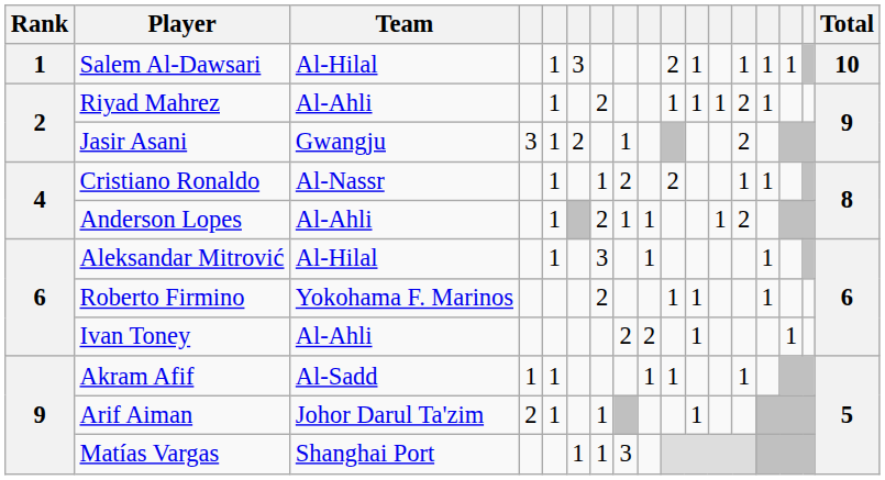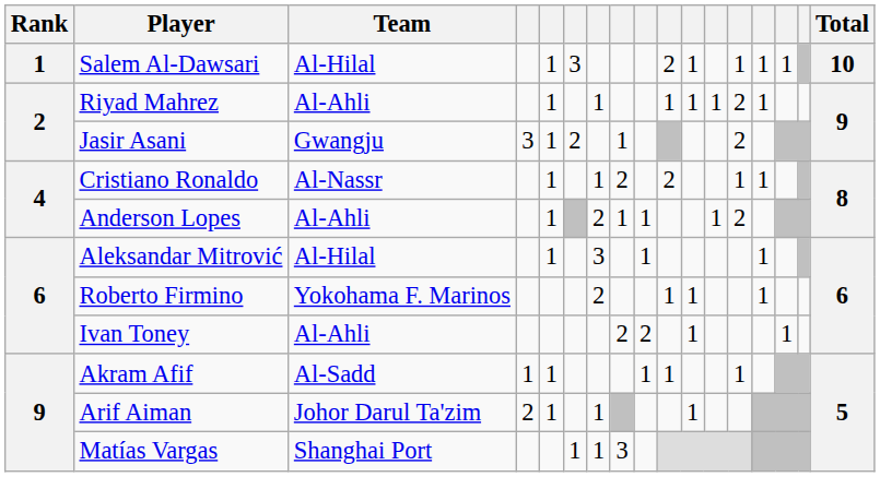Riyad Mahrez | column 7: 2 -> 1
